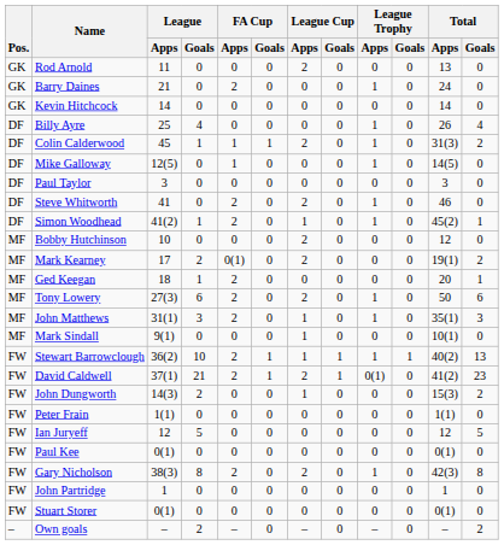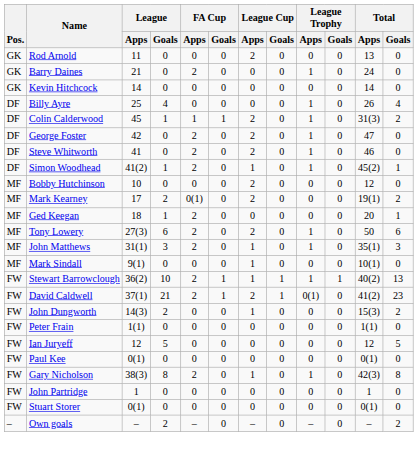+ row: DF | George Foster | 42 | 0 | 2 | 0 | 2 | 0 | 1 | 0 | 47 | 0
- row: DF | Mike Galloway | 12(5) | 0 | 1 | 0 | 0 | 0 | 1 | 0 | 14(5) | 0
- row: DF | Paul Taylor | 3 | 0 | 0 | 0 | 0 | 0 | 0 | 0 | 3 | 0
Gary Nicholson | League Cup / Apps: 2 -> 1
